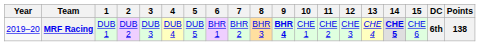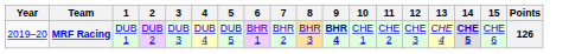- column: DC | 6th
MRF Racing | Points: 138 -> 126
